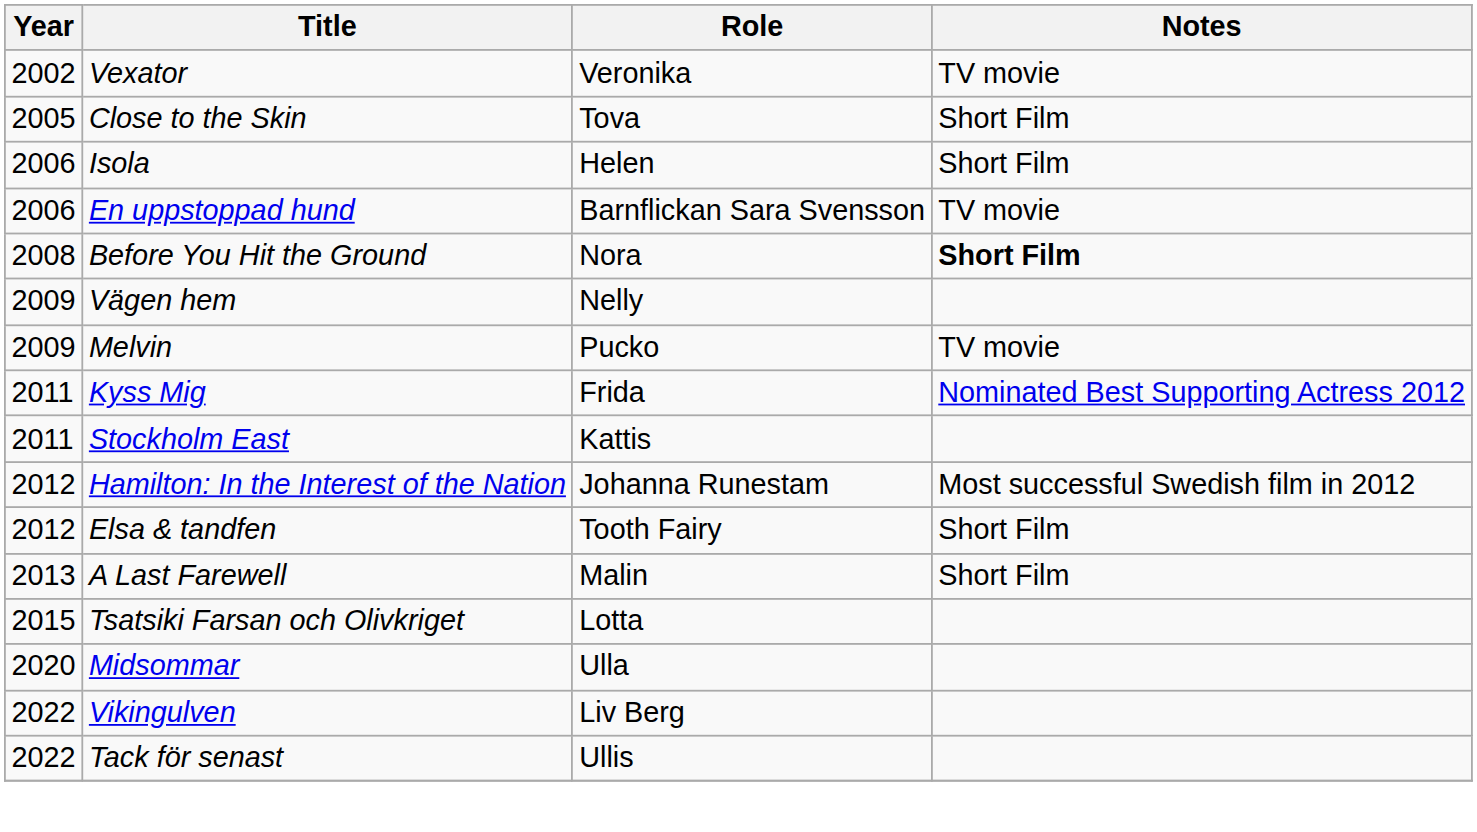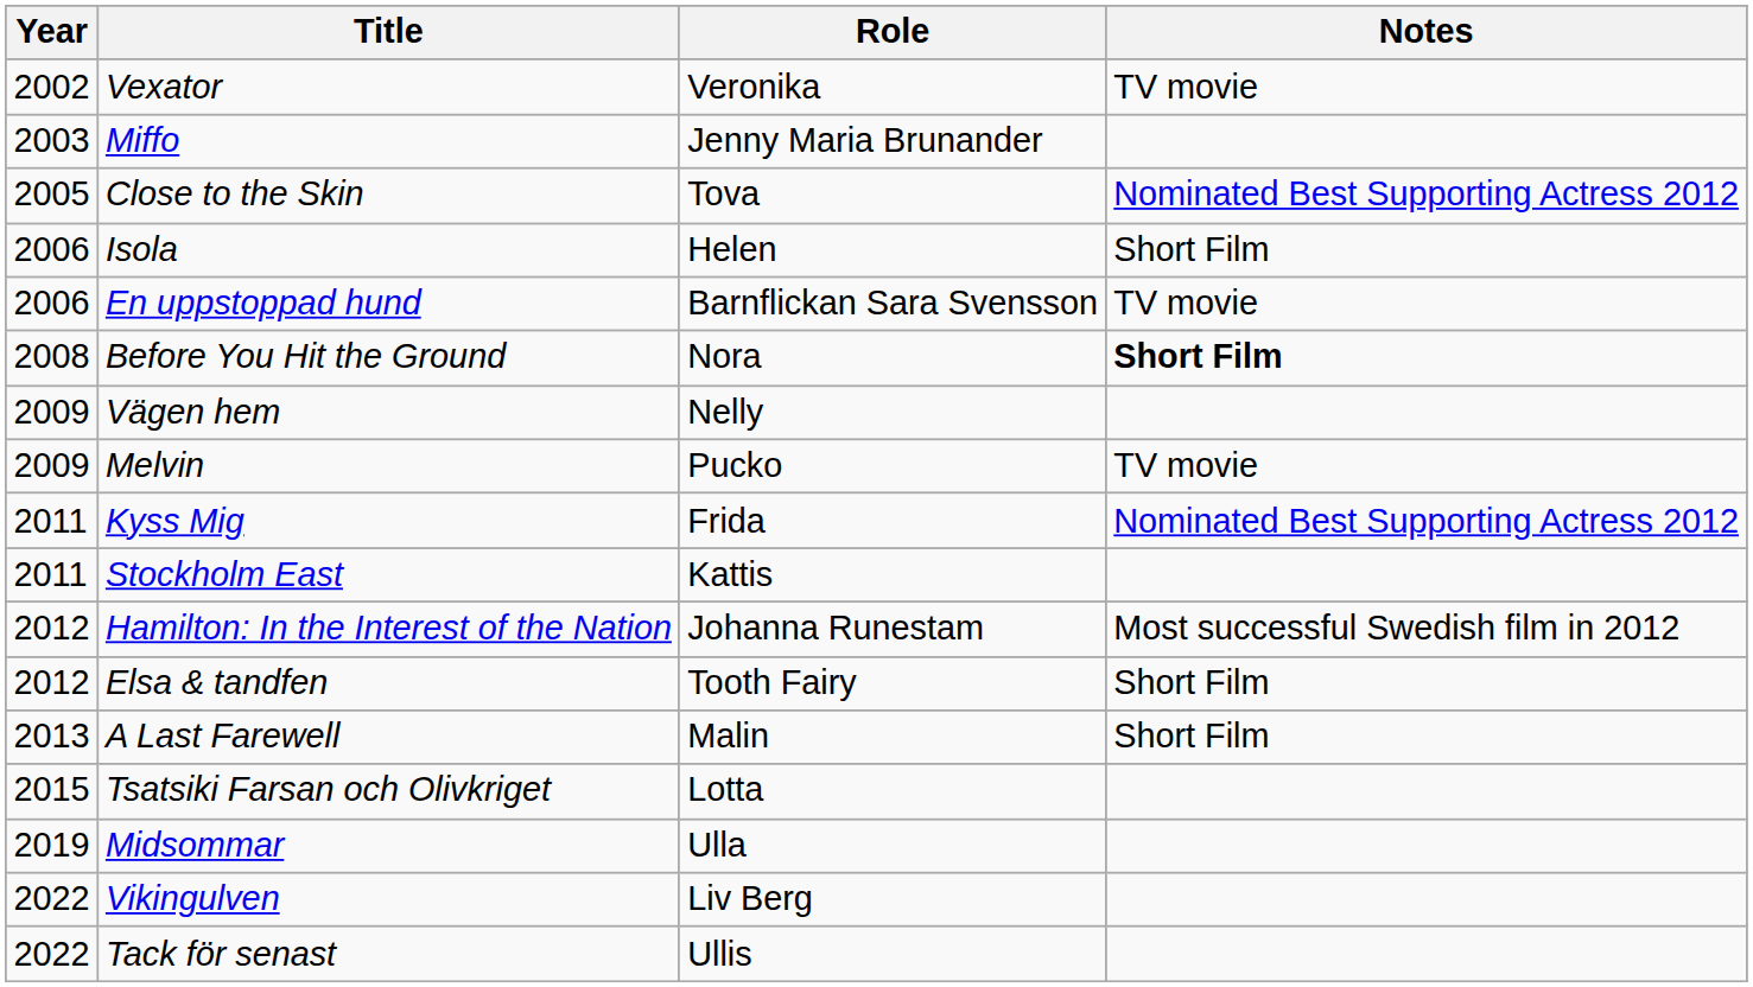+ row: 2003 | Miffo | Jenny Maria Brunander
Close to the Skin | Notes: Short Film -> Nominated Best Supporting Actress 2012
Midsommar | Year: 2020 -> 2019
